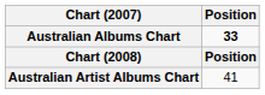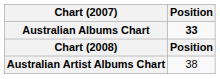Australian Artist Albums Chart | Position: 41 -> 38
